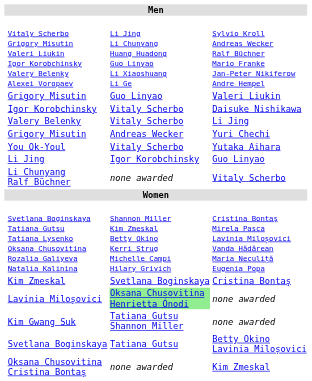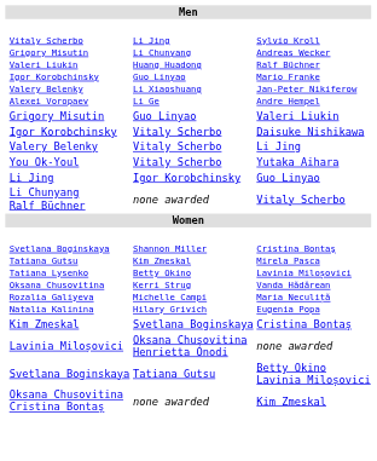- row: Grigory Misutin | Andreas Wecker | Yuri Chechi
Lavinia Miloșovici | column 3: lightgreen background -> no background
- row: Kim Gwang Suk | Tatiana Gutsu Shannon Miller | none awarded
